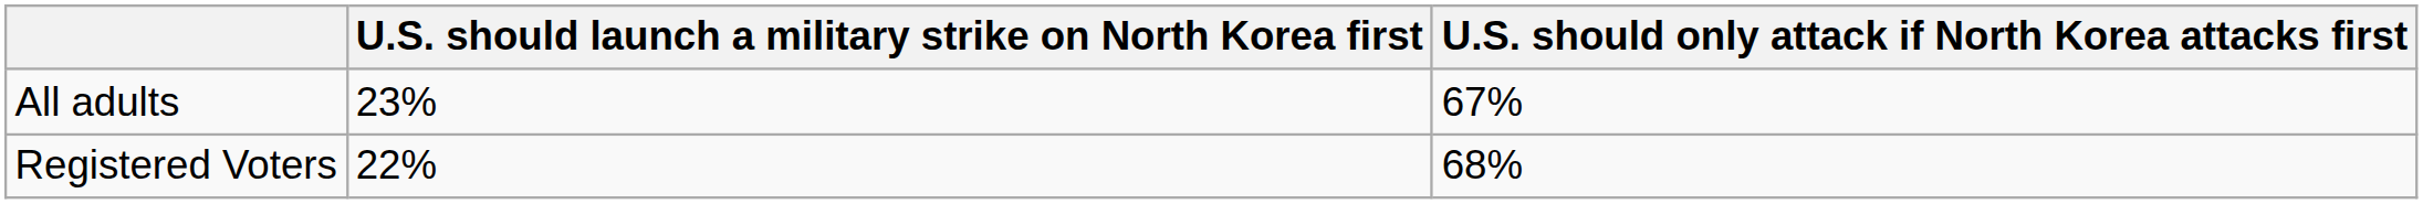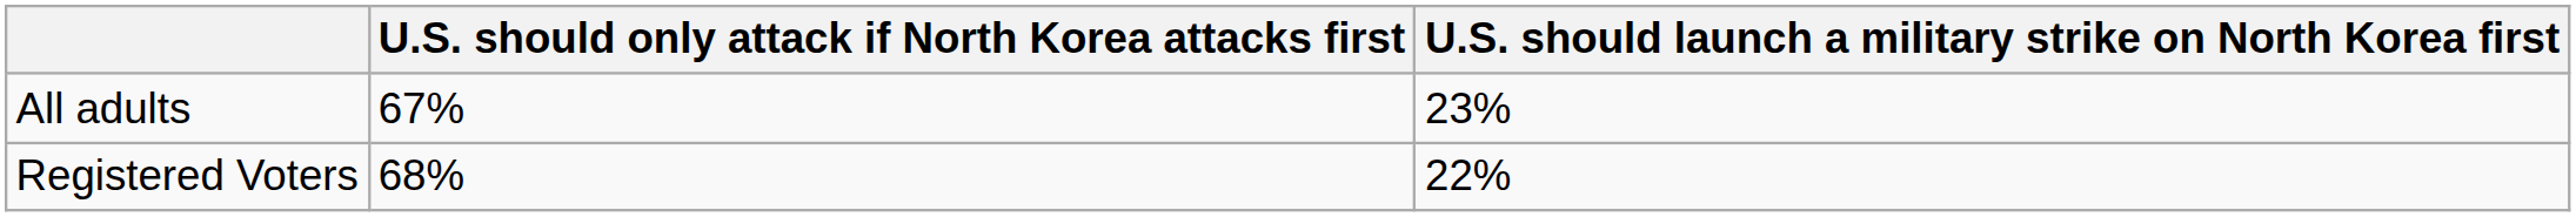columns swapped: U.S. should launch a military strike on North Korea first <-> U.S. should only attack if North Korea attacks first
